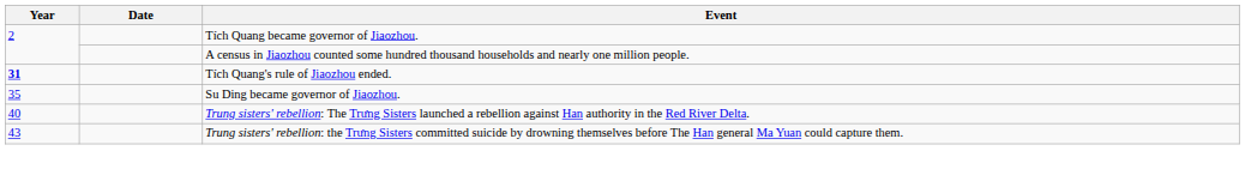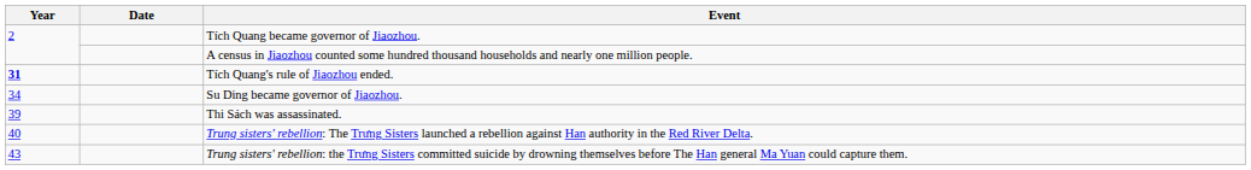Su Ding became governor of Jiaozhou. | Year: 35 -> 34
+ row: 39 | Thi Sách was assassinated.
